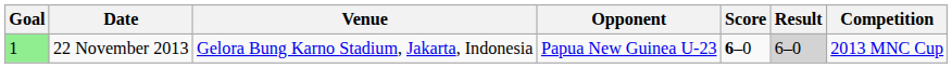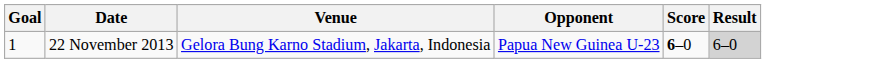- column: Competition | 2013 MNC Cup
22 November 2013 | Goal: lightgreen background -> no background
